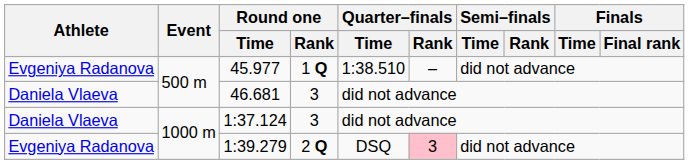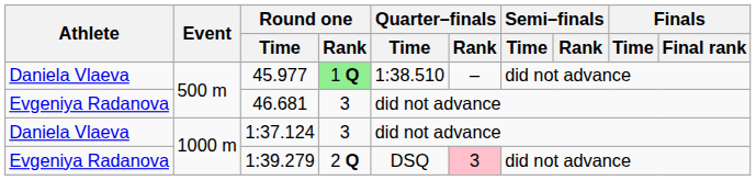45.977 | Athlete: Evgeniya Radanova -> Daniela Vlaeva
45.977 | Round one / Rank: no background -> lightgreen background
46.681 | Athlete: Daniela Vlaeva -> Evgeniya Radanova
